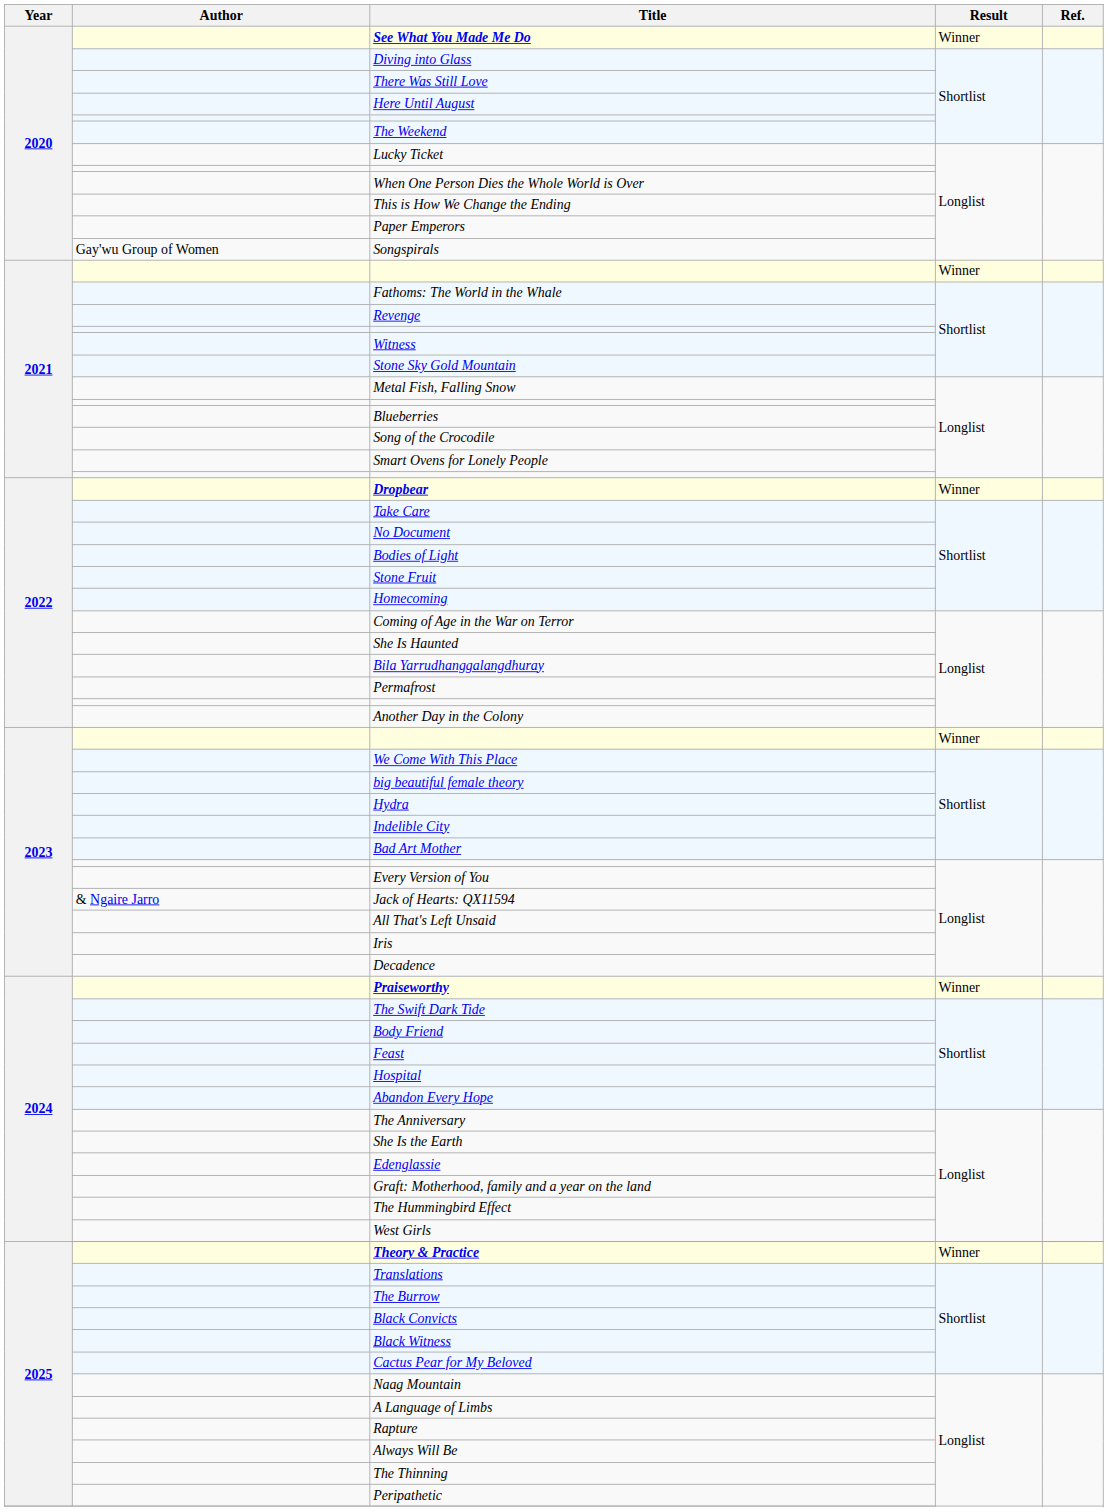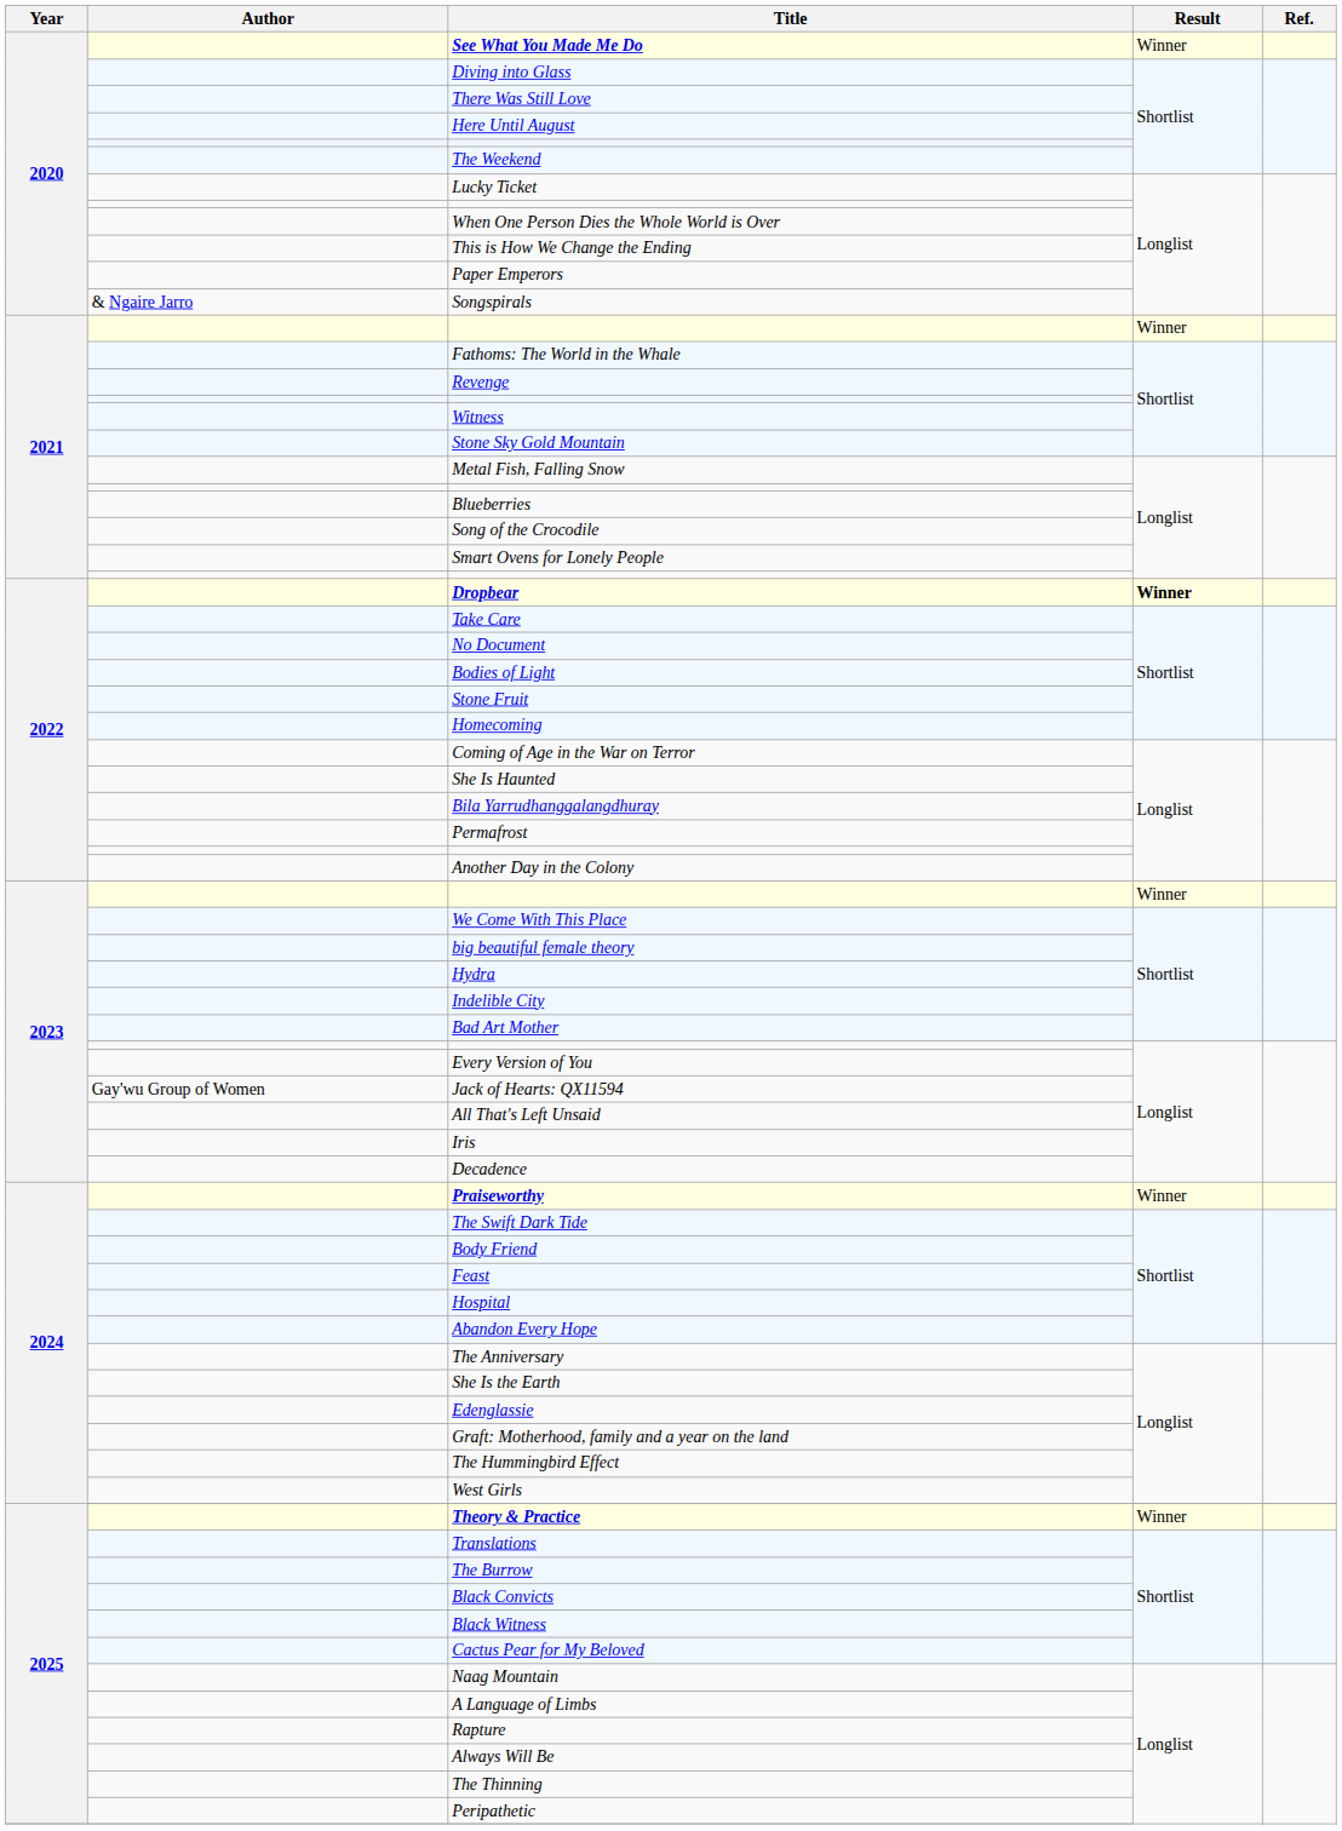Songspirals | Author: Gay'wu Group of Women -> & Ngaire Jarro
Dropbear | Result: normal -> bold
Jack of Hearts: QX11594 | Author: & Ngaire Jarro -> Gay'wu Group of Women
